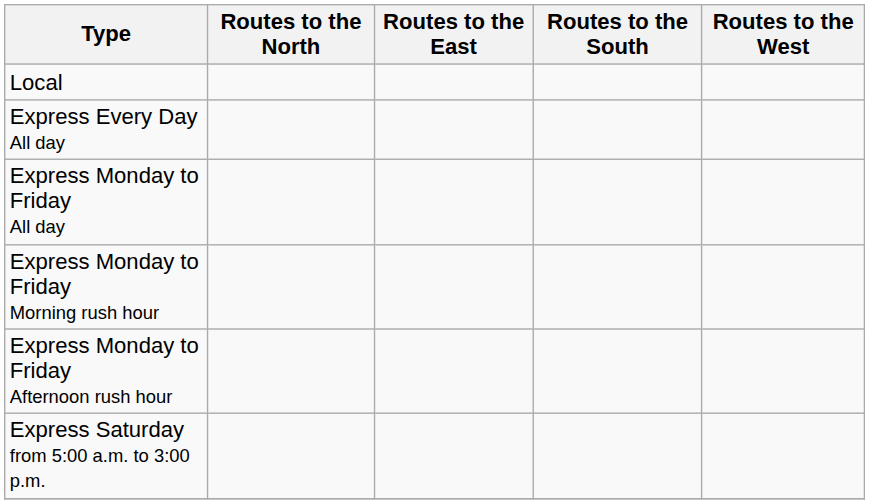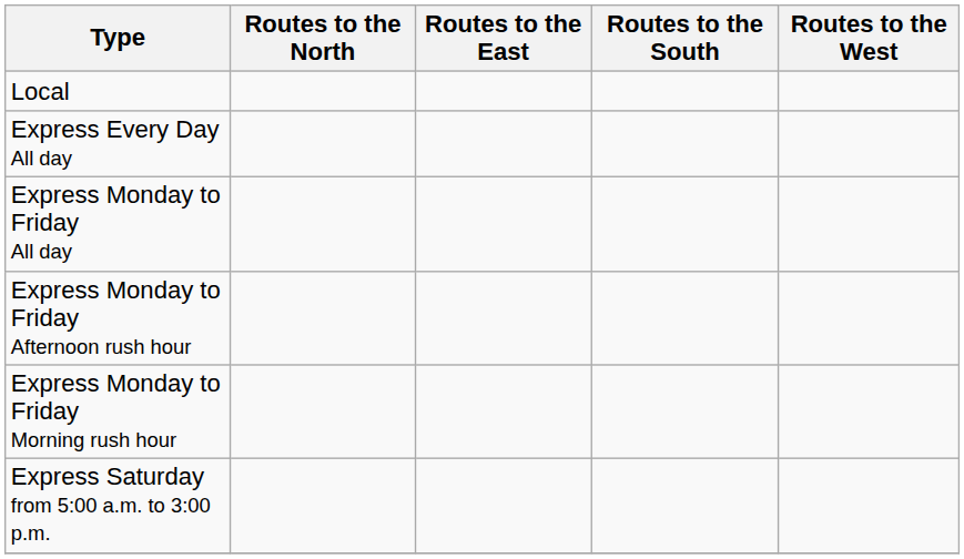rows swapped: Express Monday to Friday Morning rush hour <-> Express Monday to Friday Afternoon rush hour
